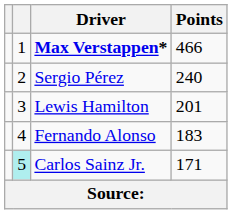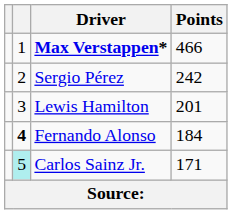Sergio Pérez | Points: 240 -> 242
Fernando Alonso | column 2: normal -> bold
Fernando Alonso | Points: 183 -> 184
